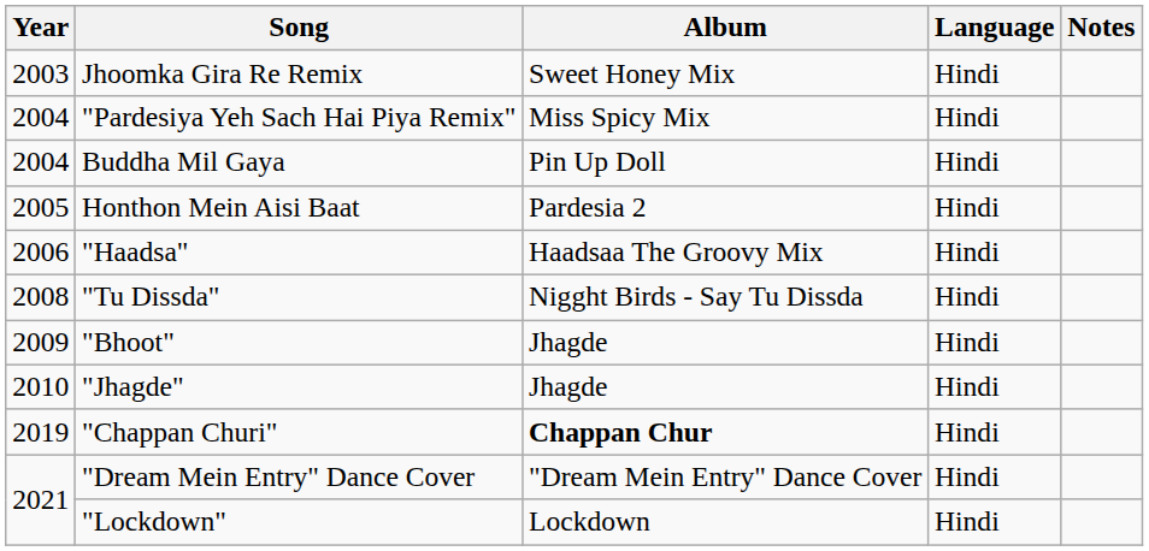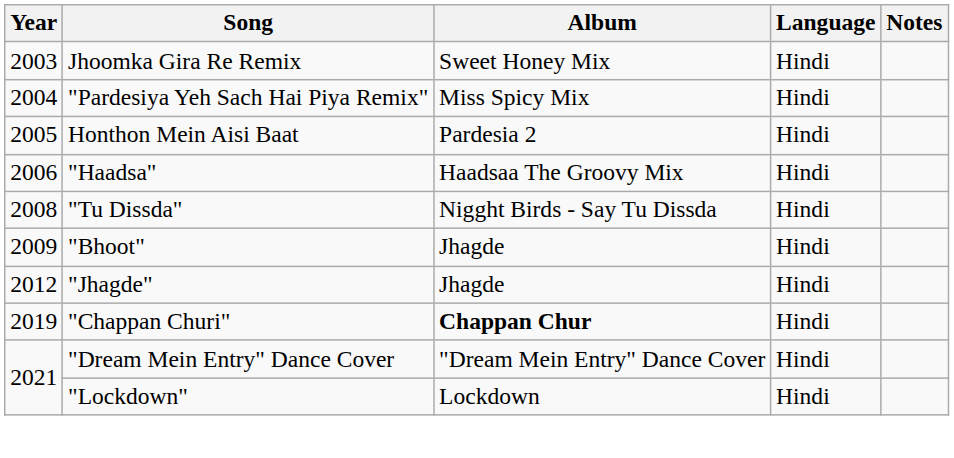- row: 2004 | Buddha Mil Gaya | Pin Up Doll | Hindi
"Jhagde" | Year: 2010 -> 2012
